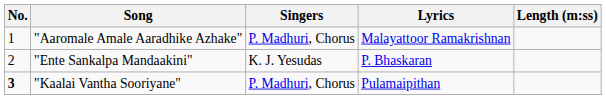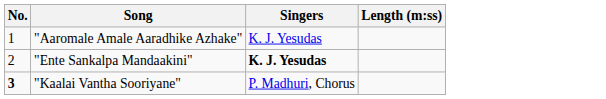- column: Lyrics | Malayattoor Ramakrishnan | P. Bhaskaran | Pulamaipithan
"Aaromale Amale Aaradhike Azhake" | Singers: P. Madhuri, Chorus -> K. J. Yesudas
"Ente Sankalpa Mandaakini" | Singers: normal -> bold
